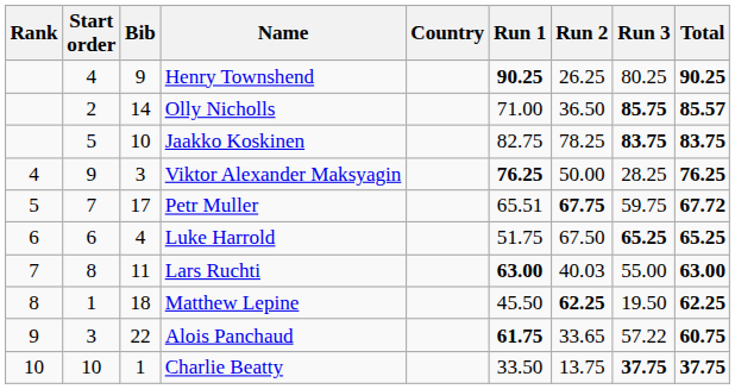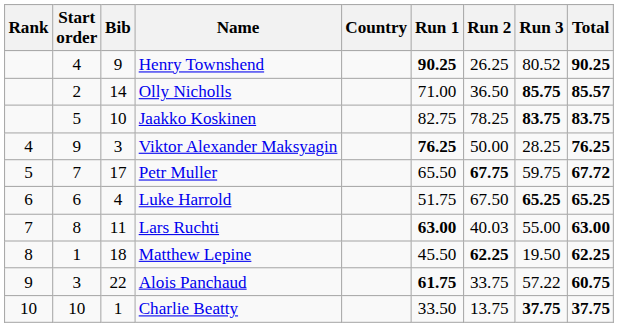Henry Townshend | Run 3: 80.25 -> 80.52
Petr Muller | Run 1: 65.51 -> 65.50
Alois Panchaud | Run 2: 33.65 -> 33.75
